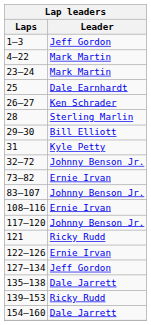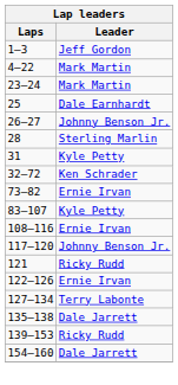26–27 | Leader: Ken Schrader -> Johnny Benson Jr.
- row: 29–30 | Bill Elliott
32–72 | Leader: Johnny Benson Jr. -> Ken Schrader
83–107 | Leader: Johnny Benson Jr. -> Kyle Petty
127–134 | Leader: Jeff Gordon -> Terry Labonte
